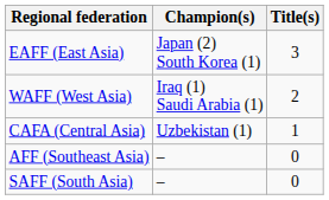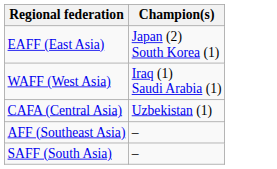- column: Title(s) | 3 | 2 | 1 | 0 | 0
